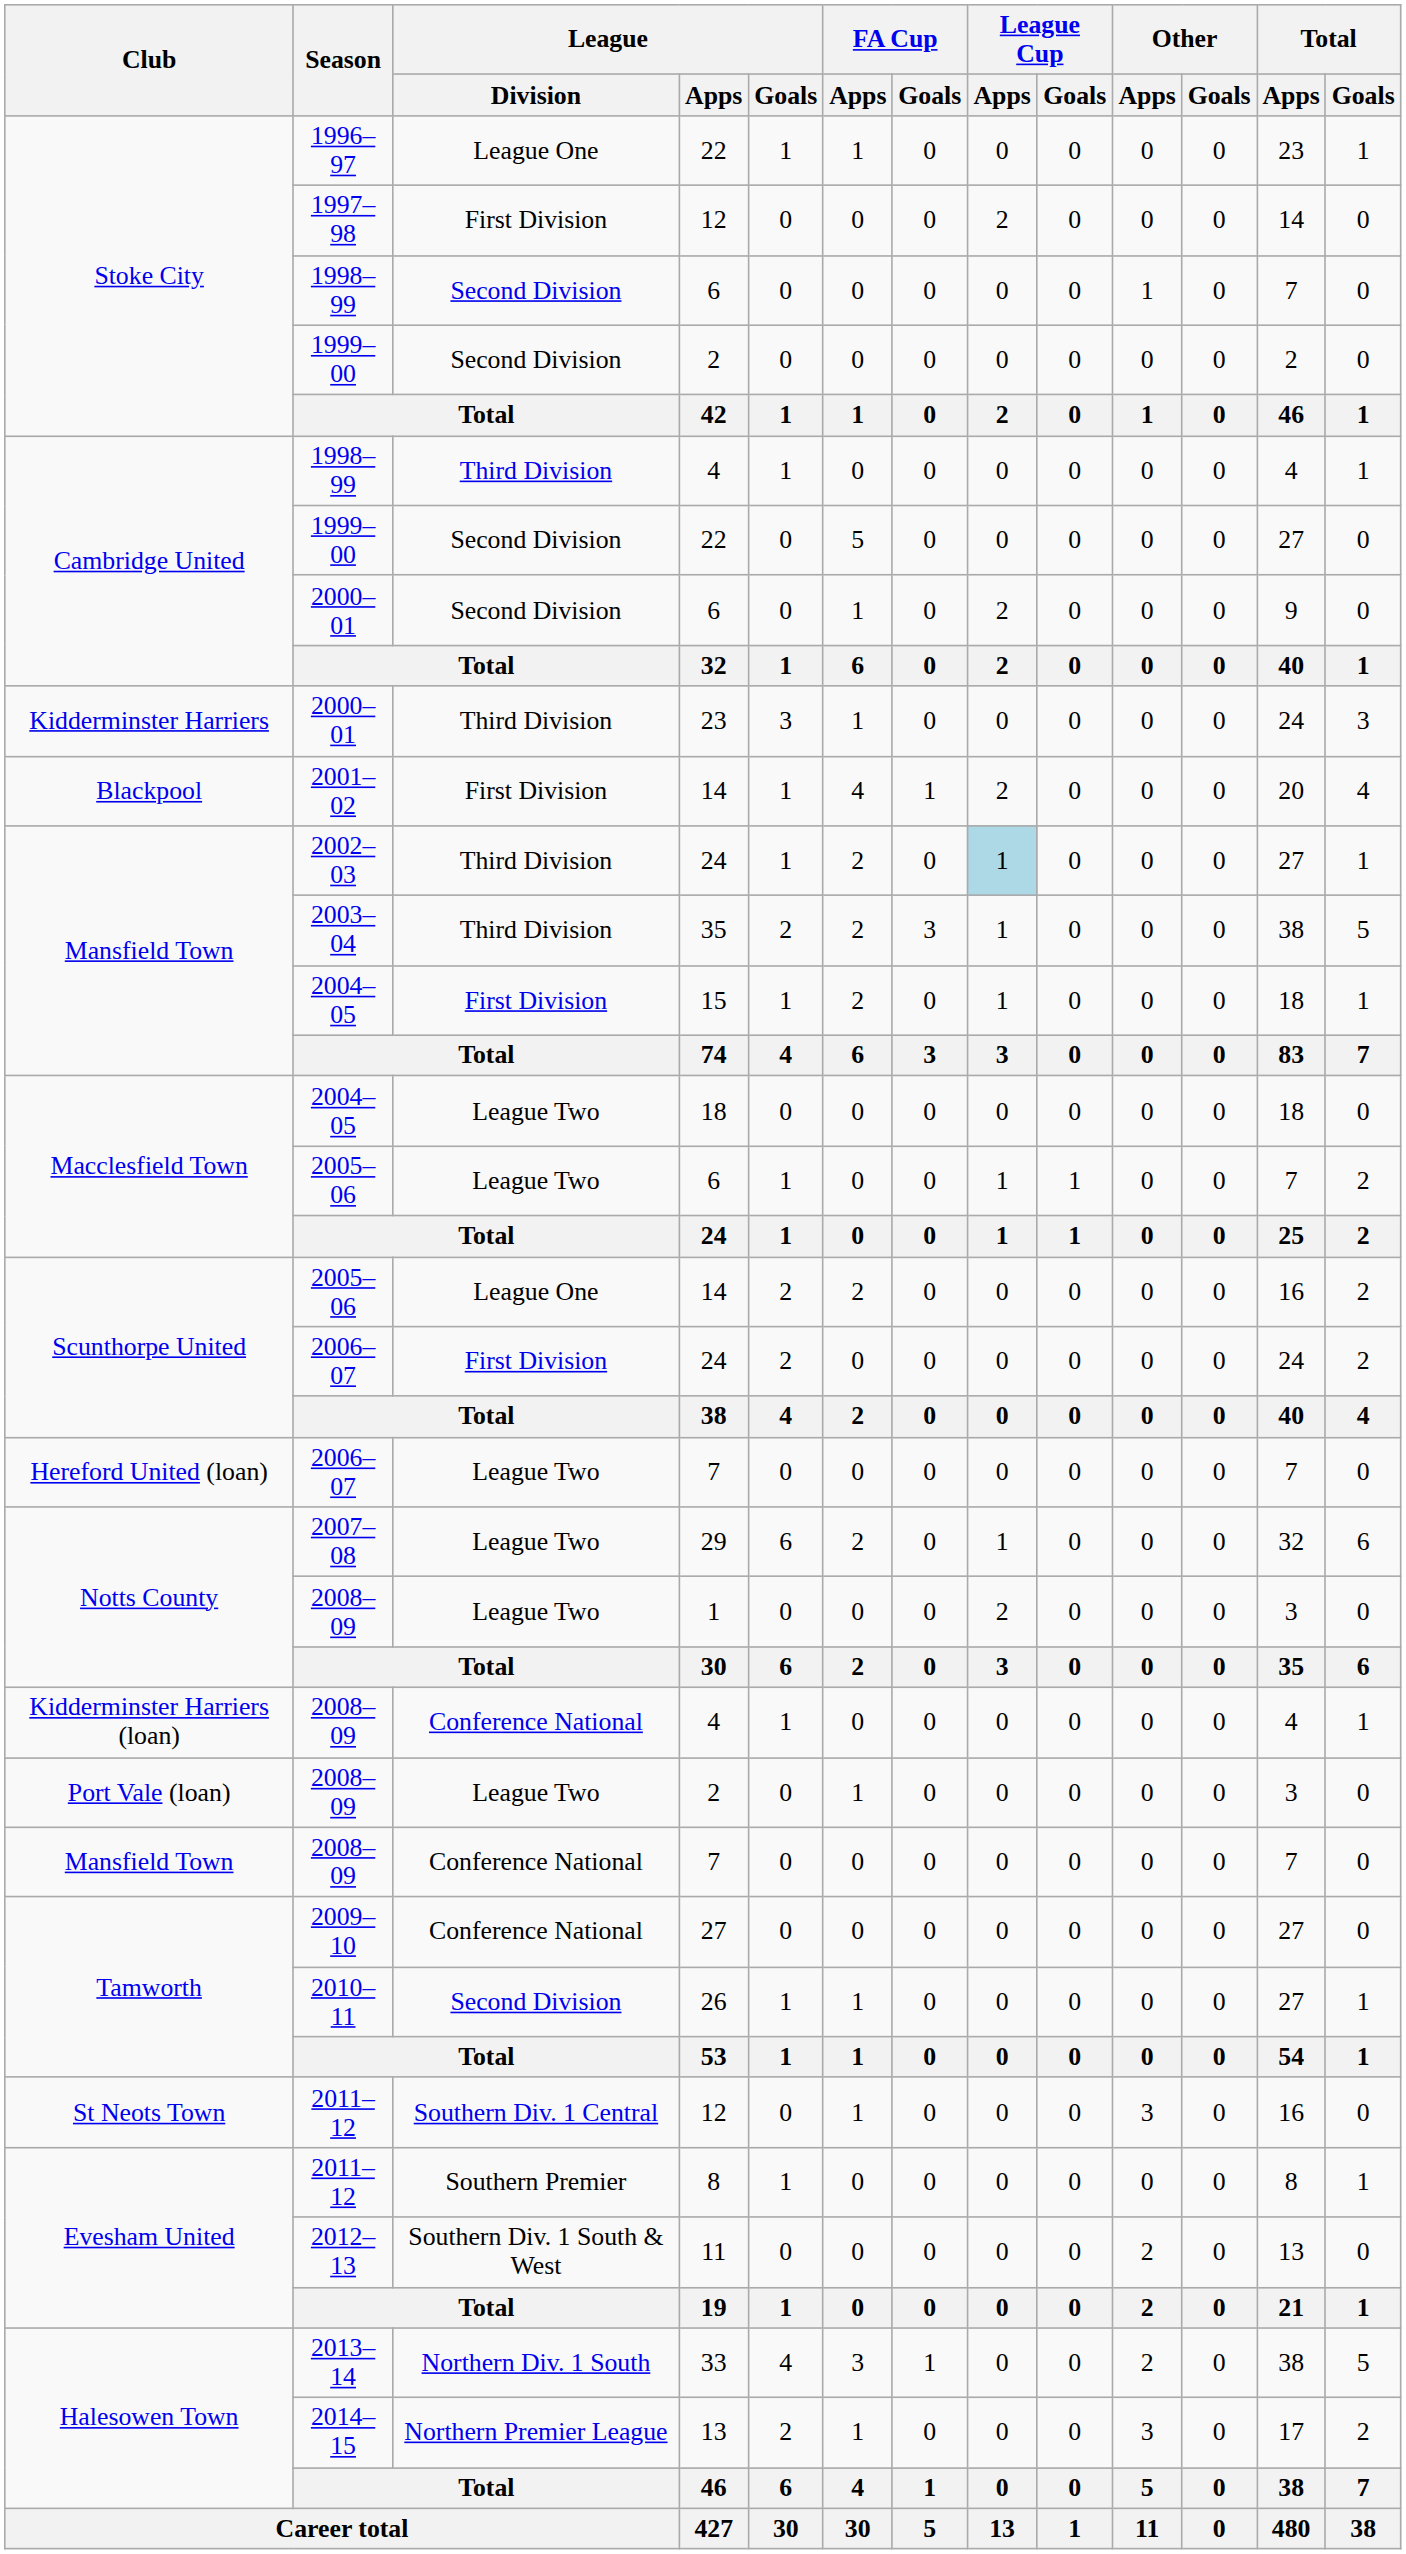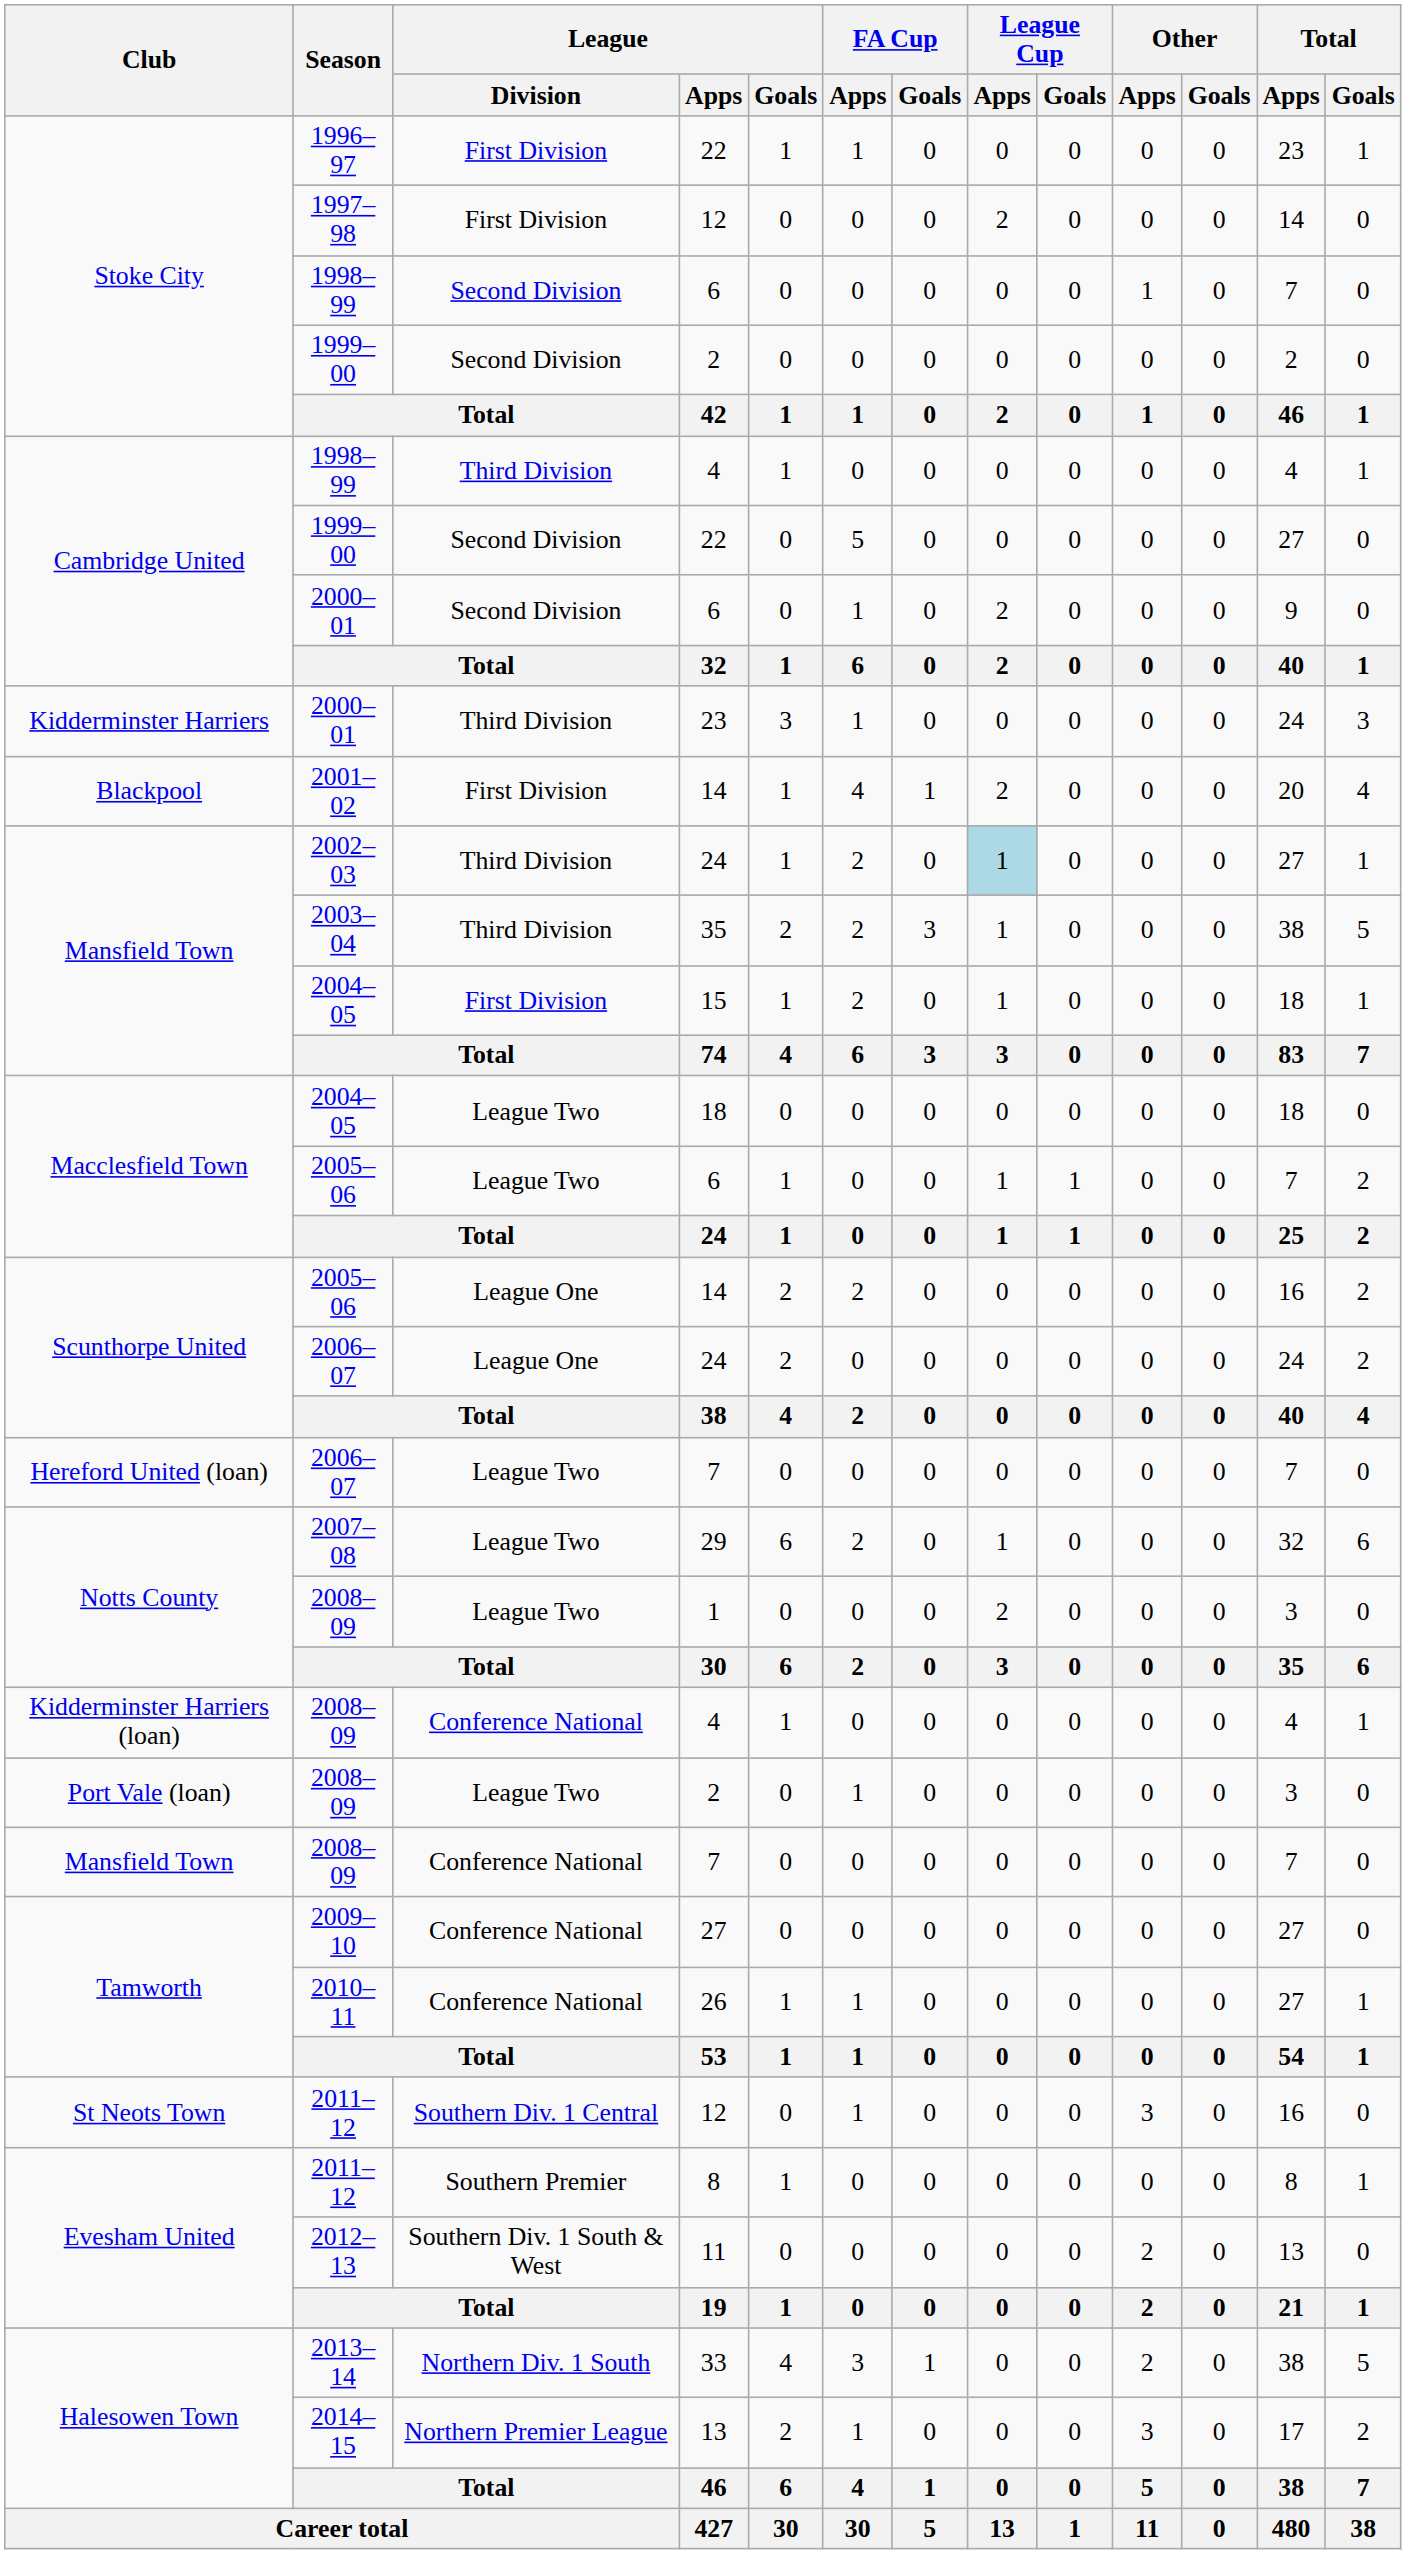1996–97 / 22 | League / Division: League One -> First Division
2006–07 / 24 | League / Division: First Division -> League One
26 | League / Division: Second Division -> Conference National
